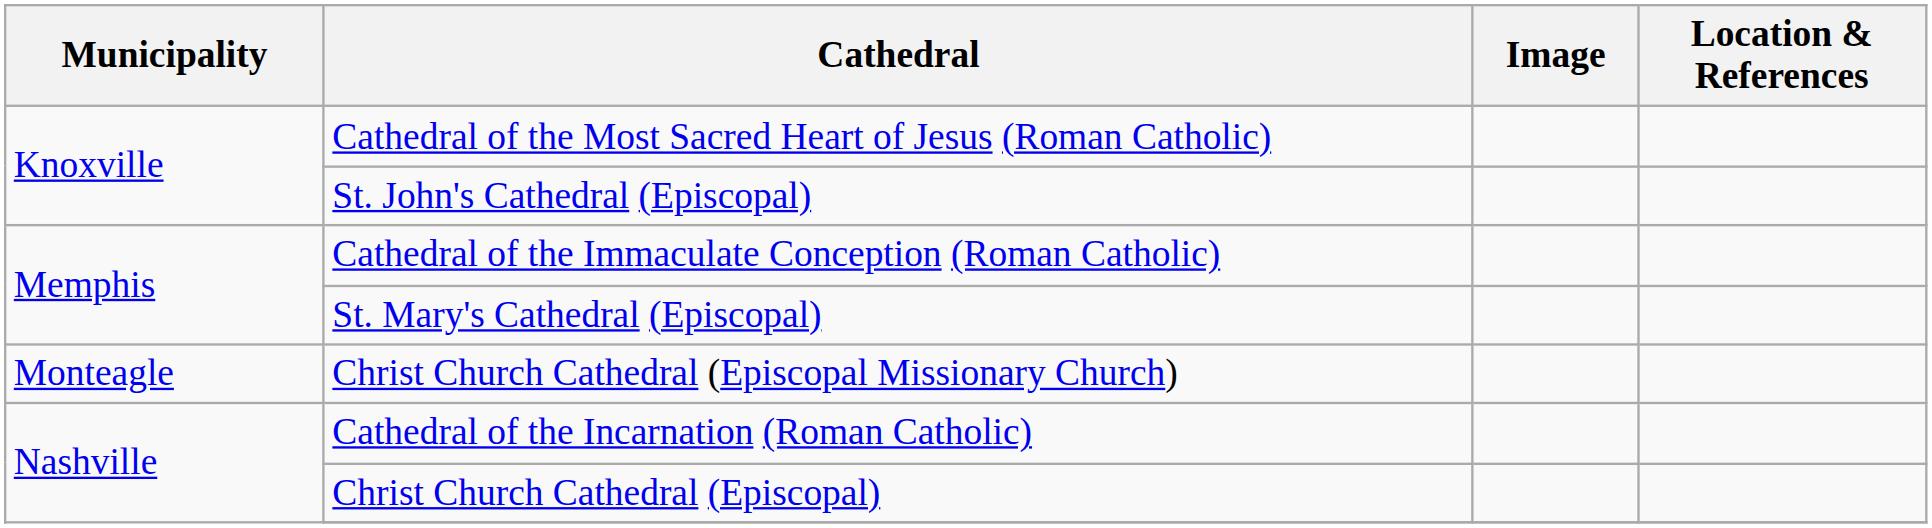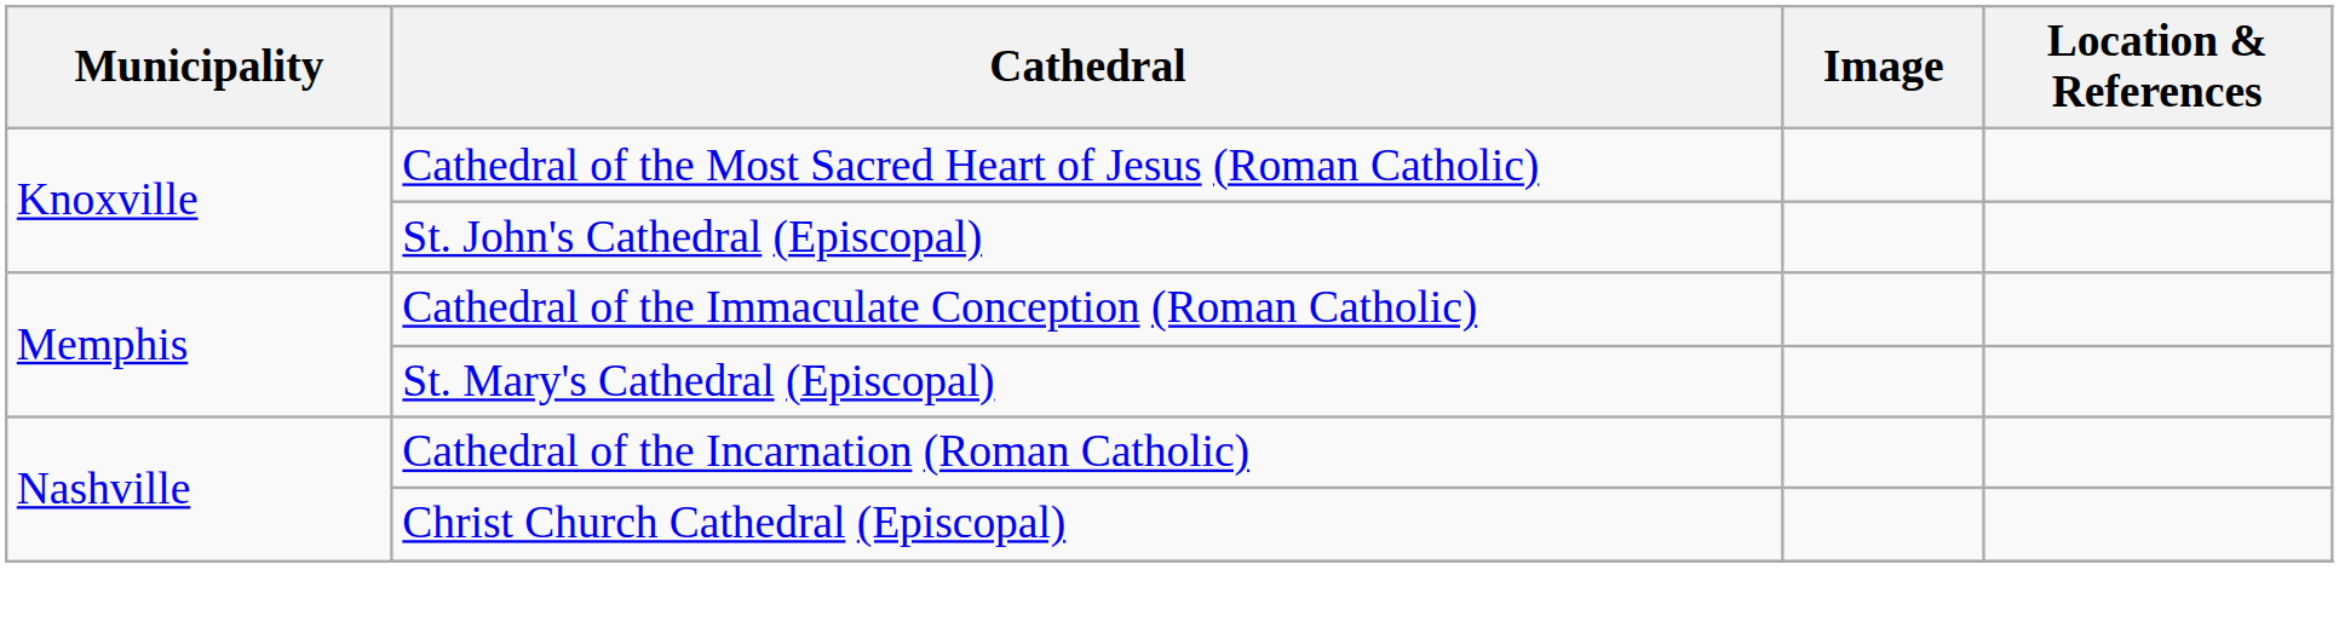- row: Monteagle | Christ Church Cathedral (Episcopal Missionary Church)
